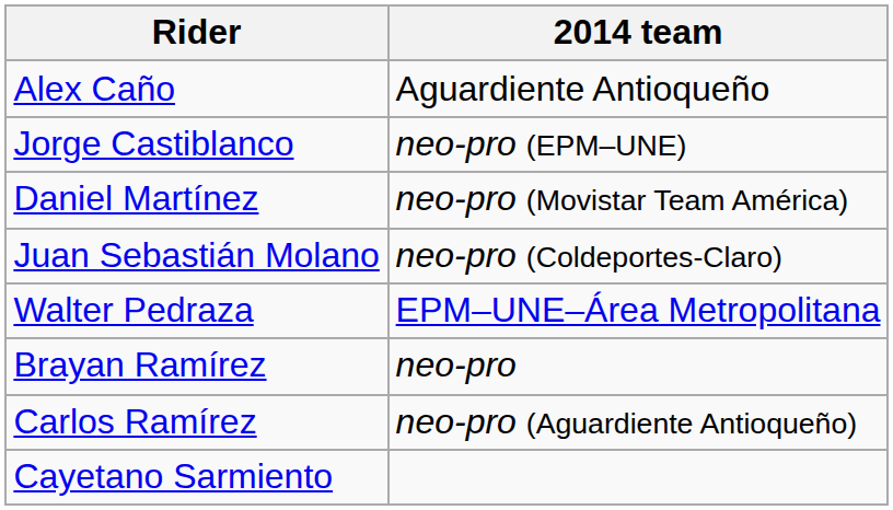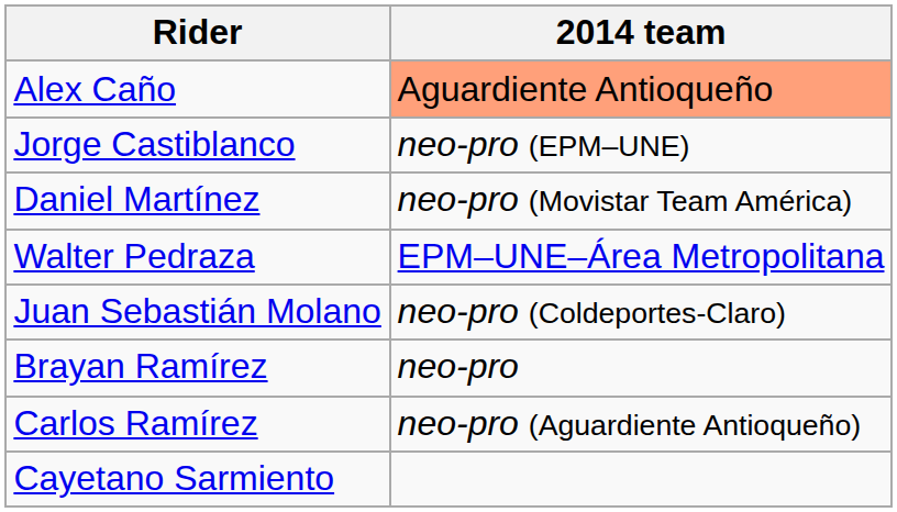Alex Caño | 2014 team: no background -> lightsalmon background
rows swapped: Juan Sebastián Molano <-> Walter Pedraza
